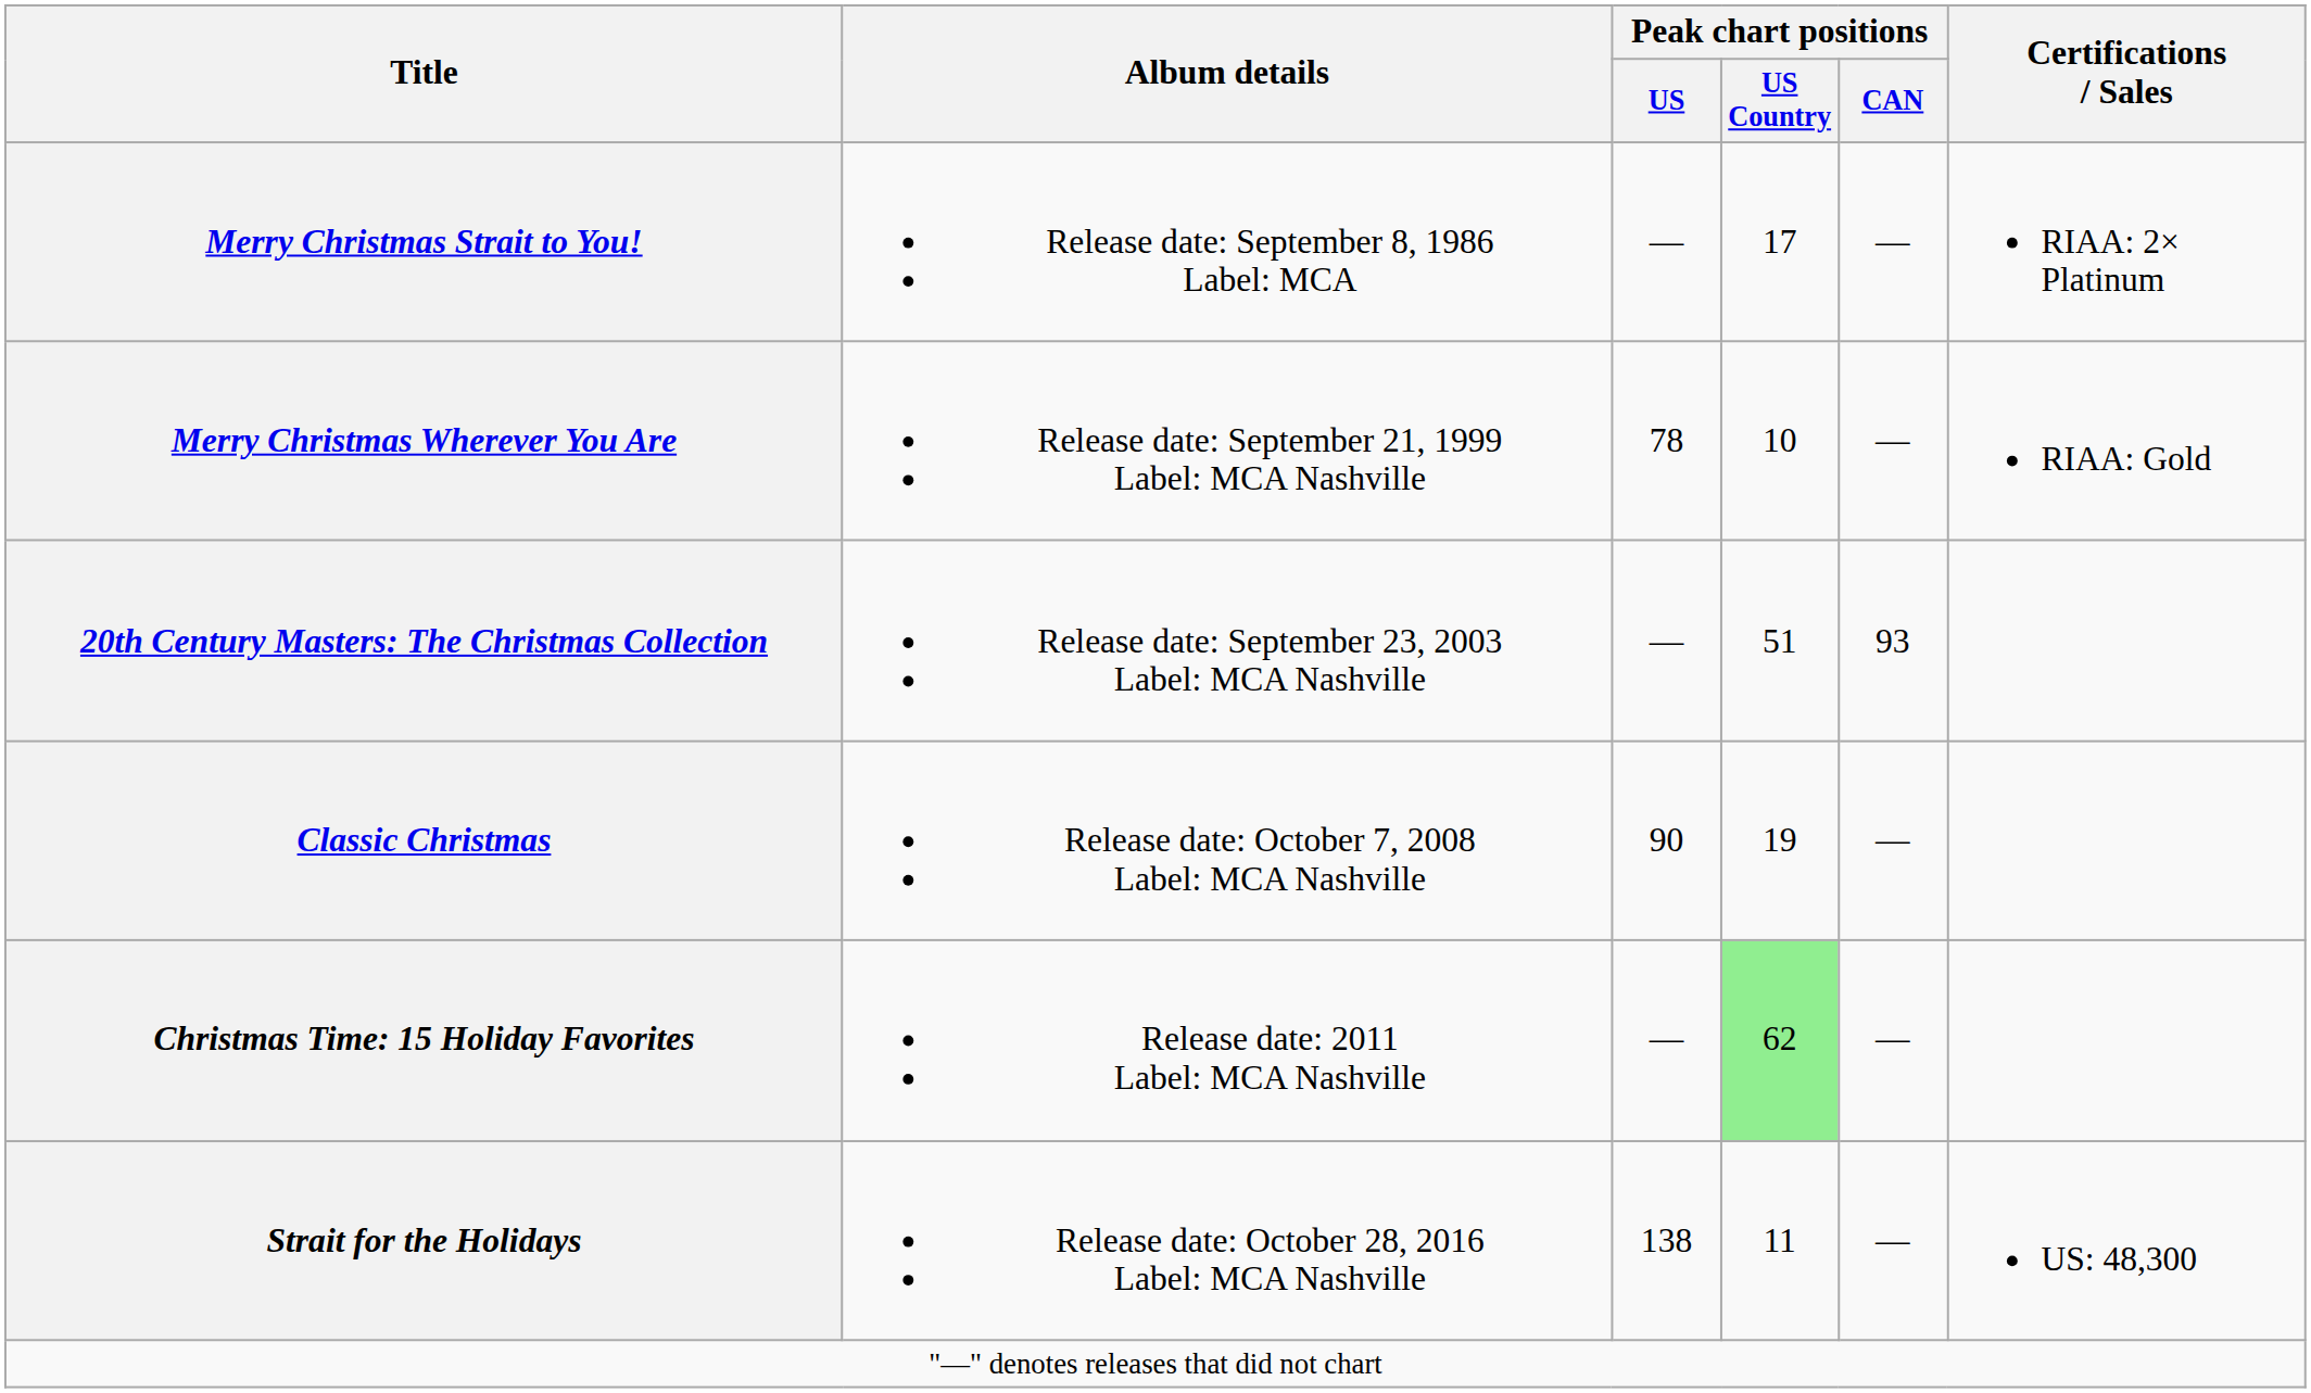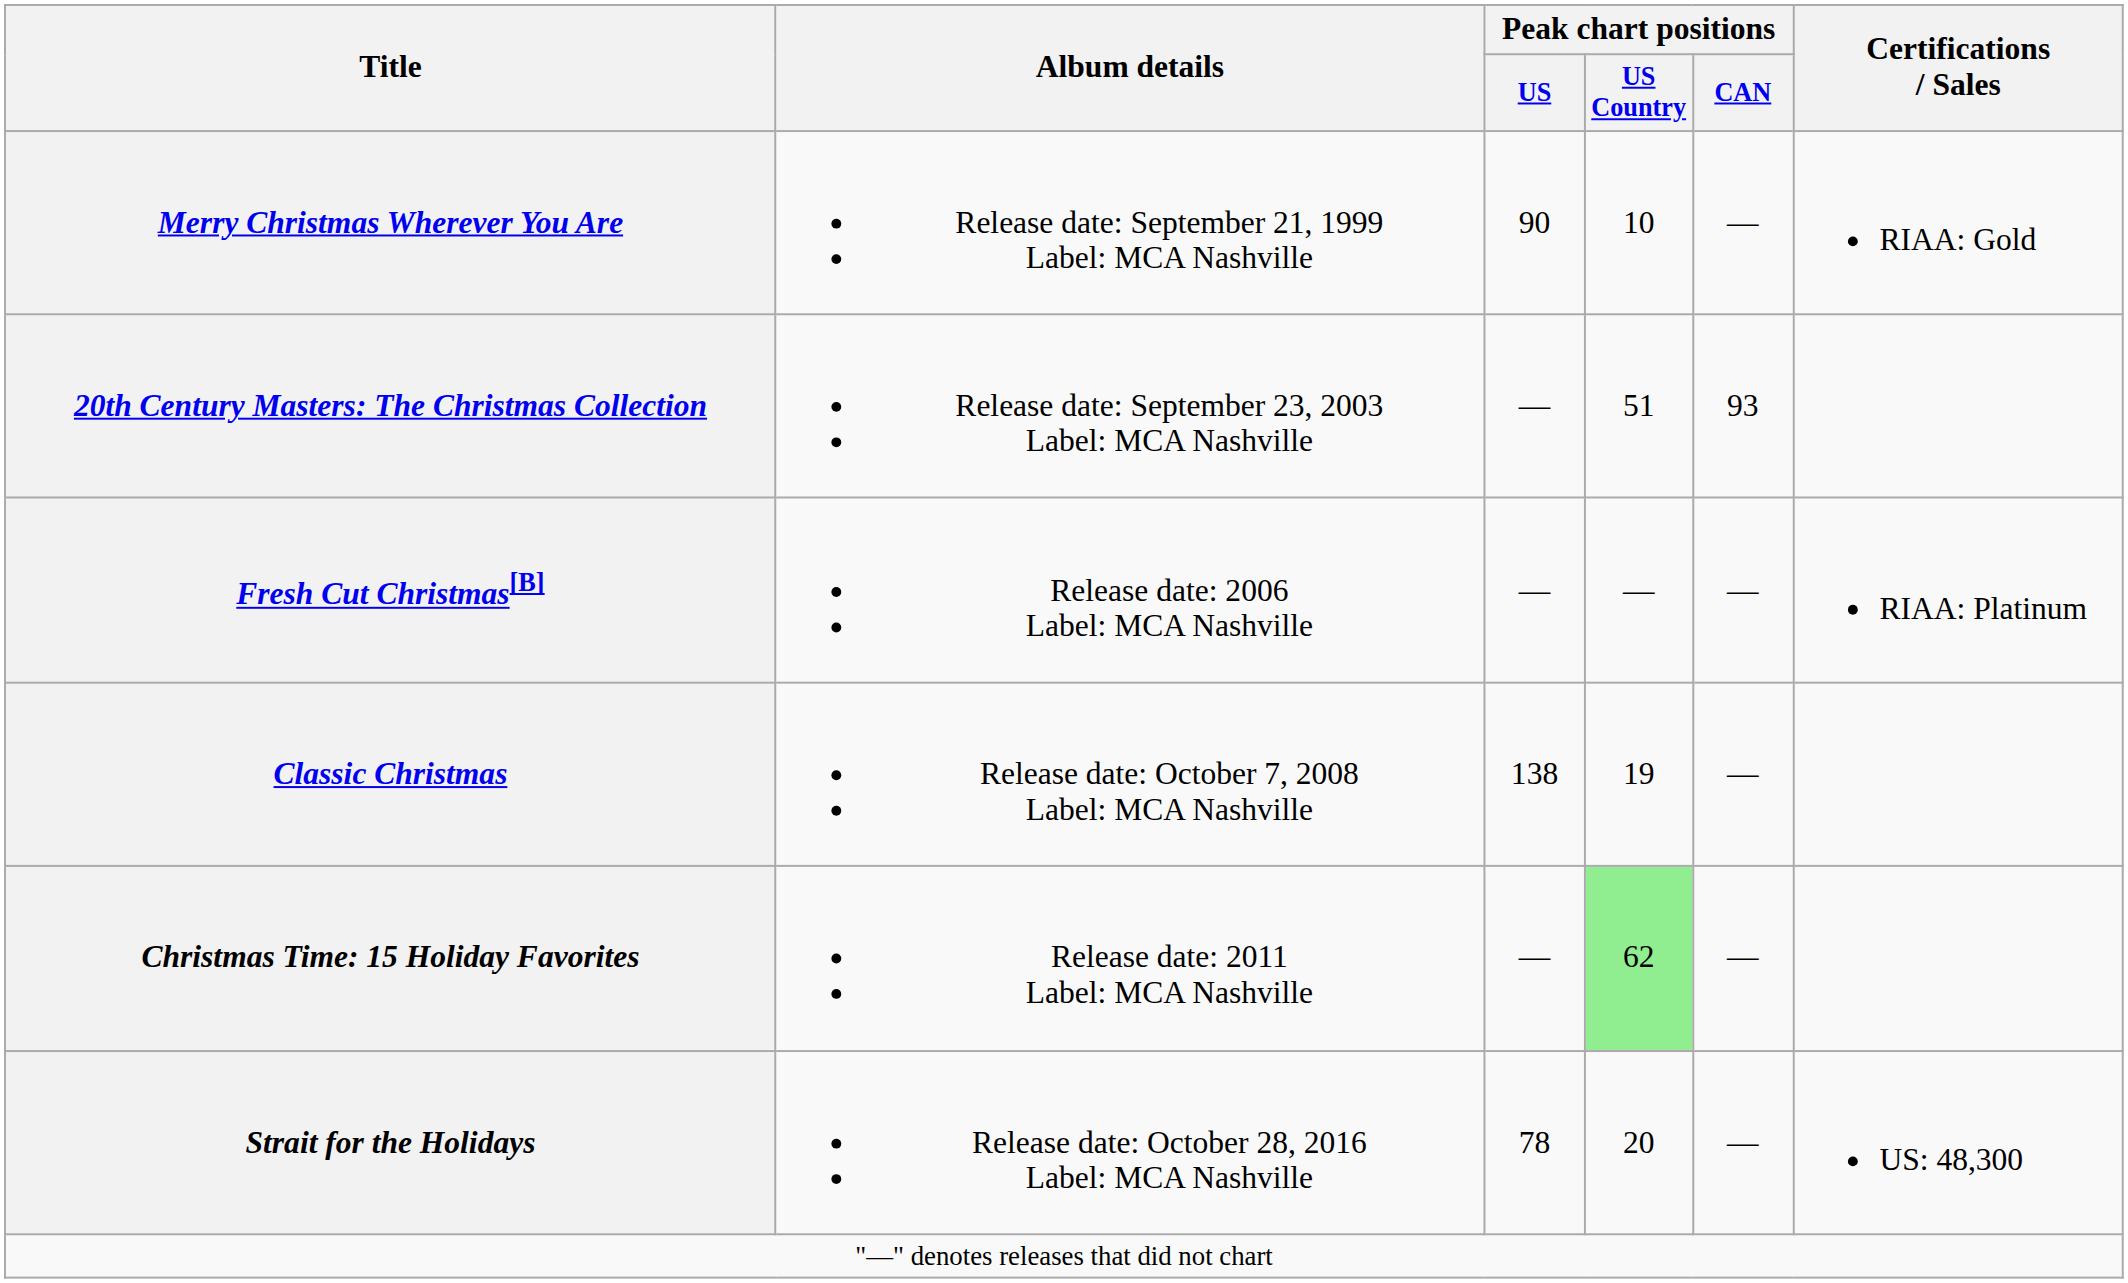- row: Merry Christmas Strait to You! | Release date: September 8, 1986 Label: MCA | — | 17 | — | RIAA: 2× Platinum
Merry Christmas Wherever You Are | Peak chart positions / US: 78 -> 90
+ row: Fresh Cut Christmas[B] | Release date: 2006 Label: MCA Nashville | — | — | — | RIAA: Platinum
Classic Christmas | Peak chart positions / US: 90 -> 138
Strait for the Holidays | Peak chart positions / US: 138 -> 78
Strait for the Holidays | Peak chart positions / US Country: 11 -> 20
